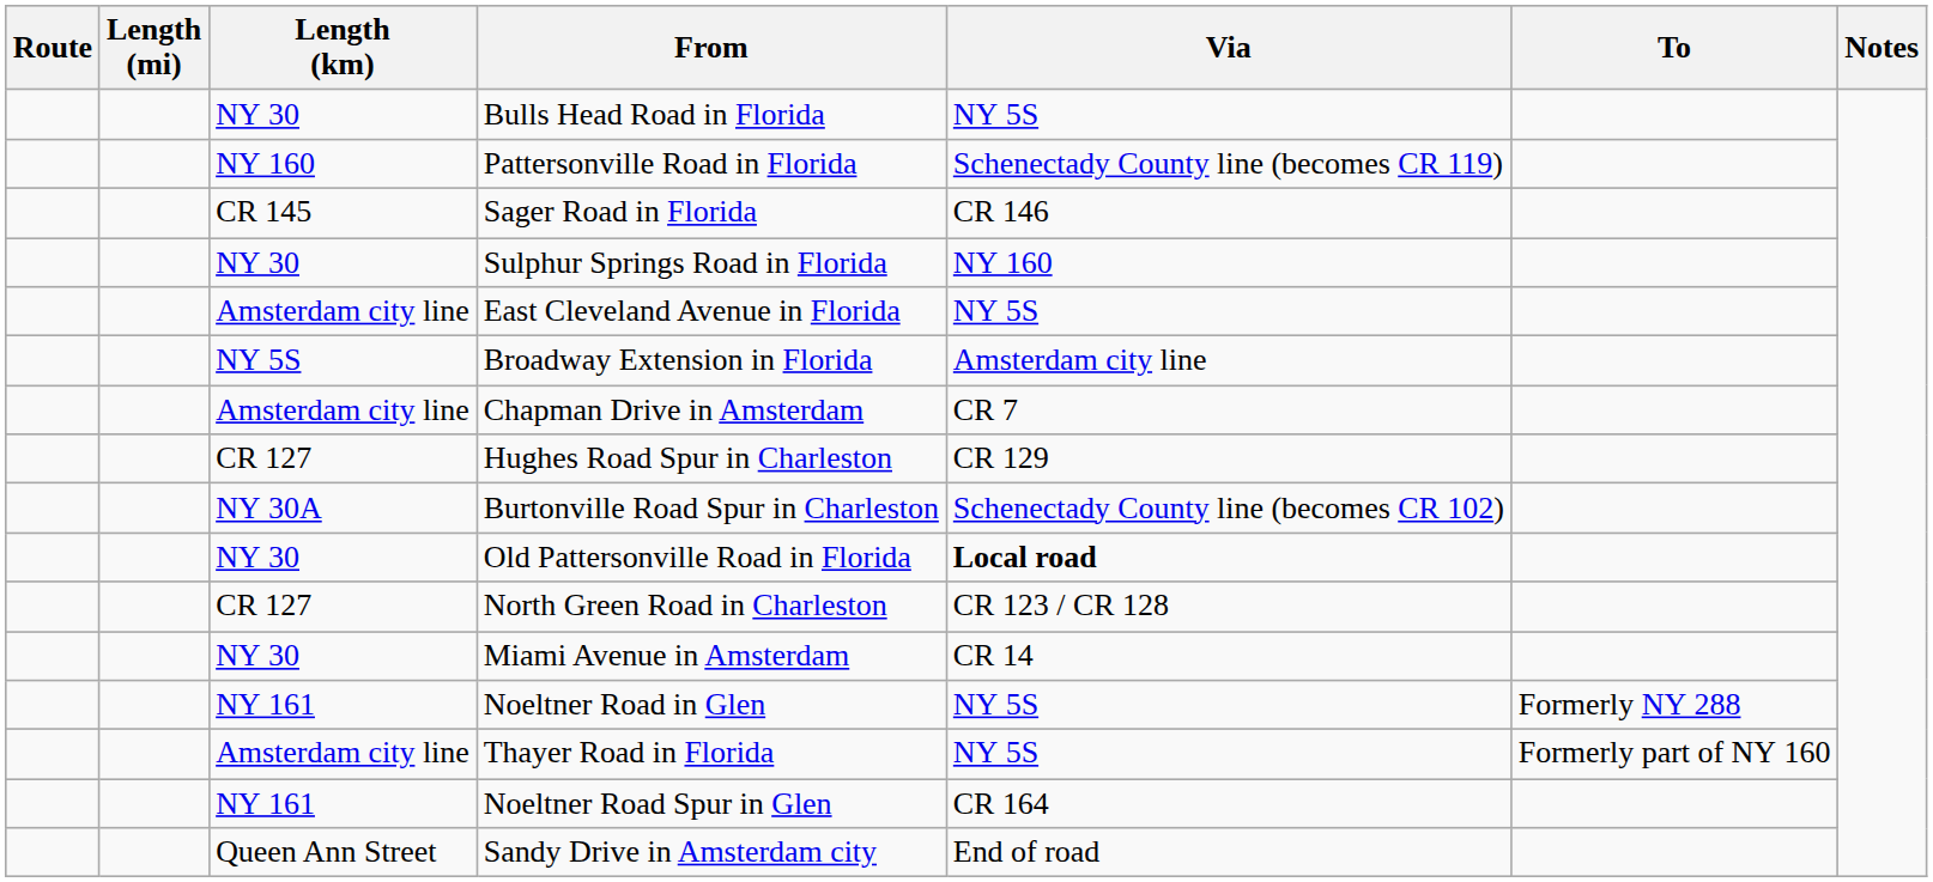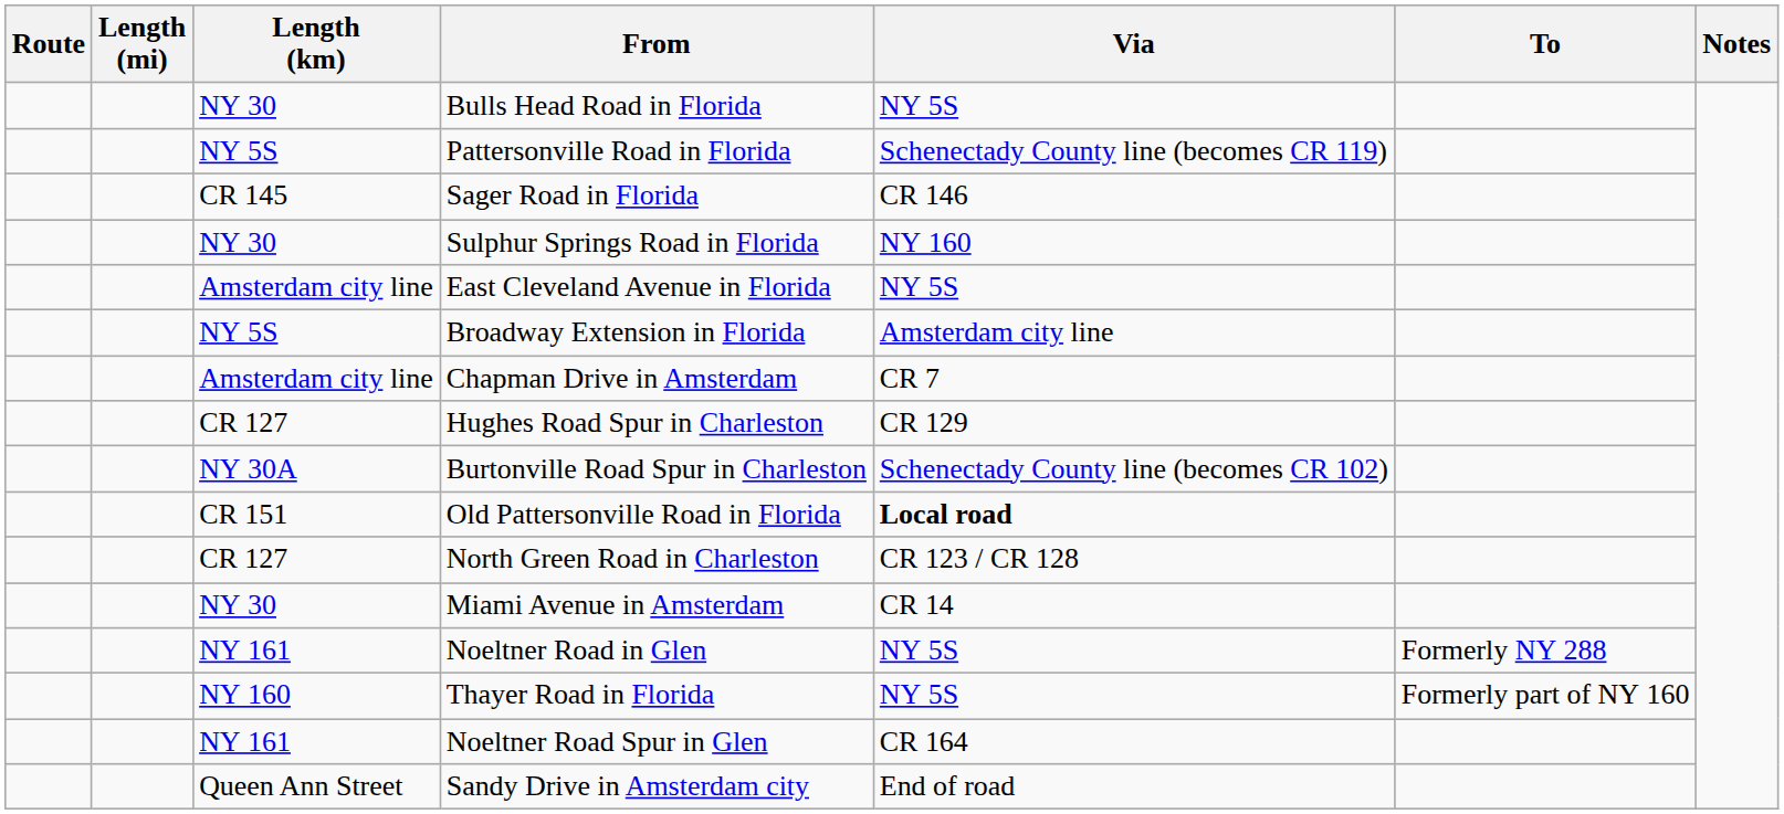Pattersonville Road in Florida | Length (km): NY 160 -> NY 5S
Old Pattersonville Road in Florida | Length (km): NY 30 -> CR 151
Thayer Road in Florida | Length (km): Amsterdam city line -> NY 160
